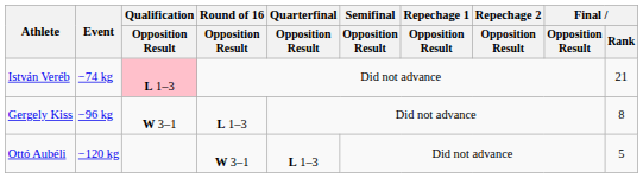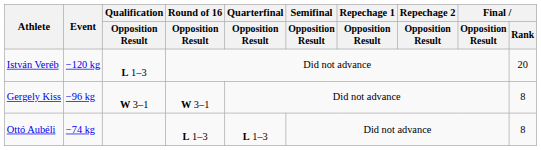István Veréb | Event: −74 kg -> −120 kg
István Veréb | Qualification / Opposition Result: pink background -> no background
István Veréb | Final / Rank: 21 -> 20
Gergely Kiss | Round of 16 / Opposition Result: L 1–3 -> W 3–1
Ottó Aubéli | Event: −120 kg -> −74 kg
Ottó Aubéli | Round of 16 / Opposition Result: W 3–1 -> L 1–3
Ottó Aubéli | Final / Rank: 5 -> 8
